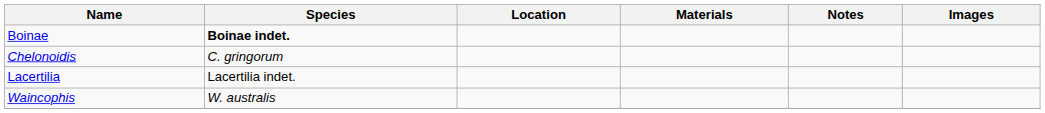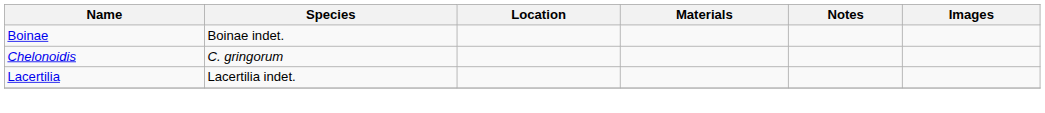Boinae | Species: bold -> normal
- row: Waincophis | W. australis
